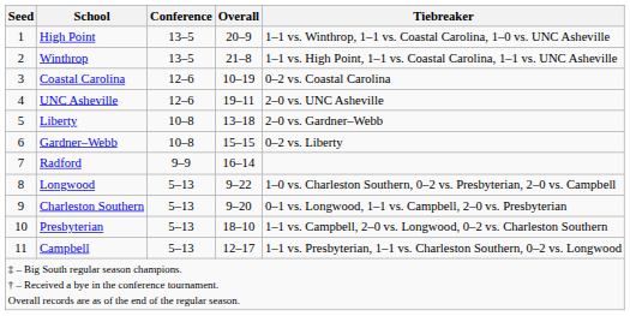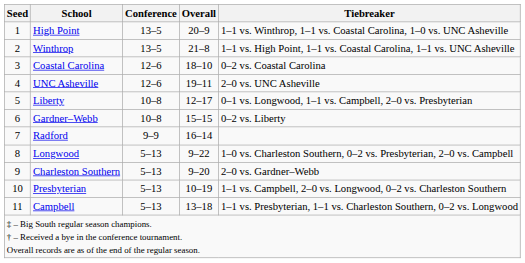Coastal Carolina | Overall: 10–19 -> 18–10
Liberty | Overall: 13–18 -> 12–17
Liberty | Tiebreaker: 2–0 vs. Gardner–Webb -> 0–1 vs. Longwood, 1–1 vs. Campbell, 2–0 vs. Presbyterian
Charleston Southern | Tiebreaker: 0–1 vs. Longwood, 1–1 vs. Campbell, 2–0 vs. Presbyterian -> 2–0 vs. Gardner–Webb
Presbyterian | Overall: 18–10 -> 10–19
Campbell | Overall: 12–17 -> 13–18
